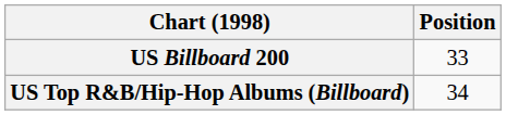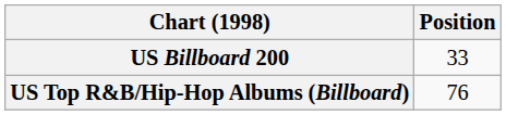US Top R&B/Hip-Hop Albums (Billboard) | Position: 34 -> 76
